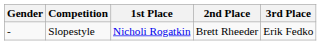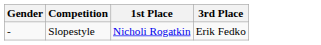- column: 2nd Place | Brett Rheeder
